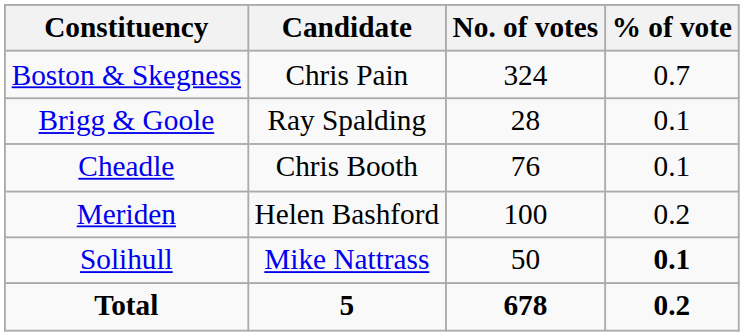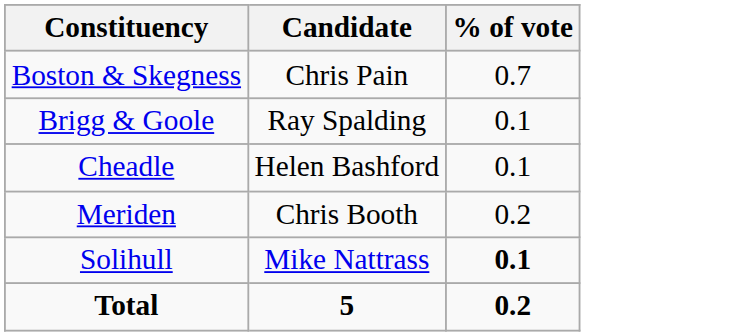- column: No. of votes | 324 | 28 | 76 | 100 | 50 | 678
Cheadle | Candidate: Chris Booth -> Helen Bashford
Meriden | Candidate: Helen Bashford -> Chris Booth
